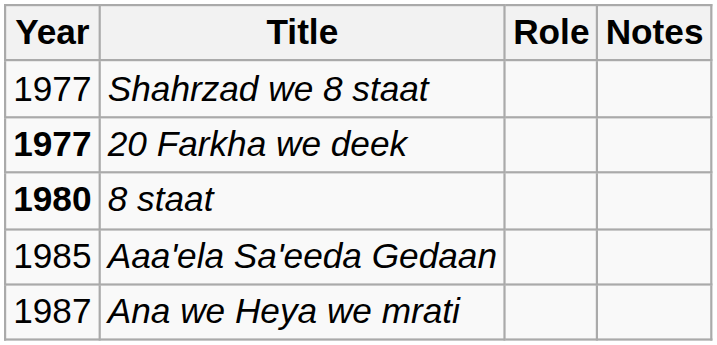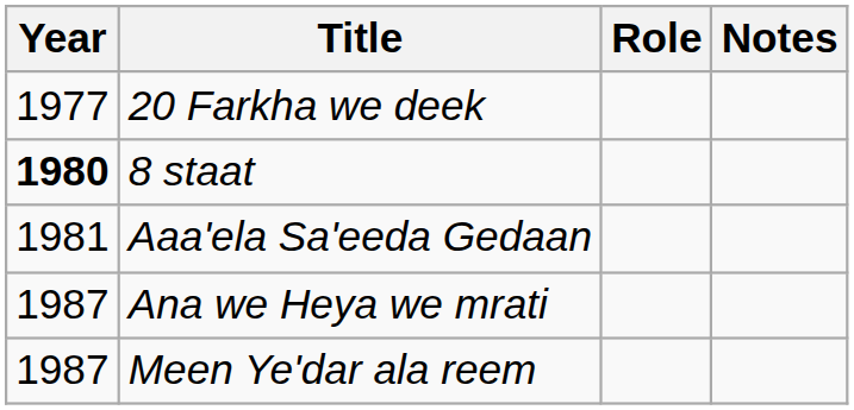- row: 1977 | Shahrzad we 8 staat
20 Farkha we deek | Year: bold -> normal
Aaa'ela Sa'eeda Gedaan | Year: 1985 -> 1981
+ row: 1987 | Meen Ye'dar ala reem
